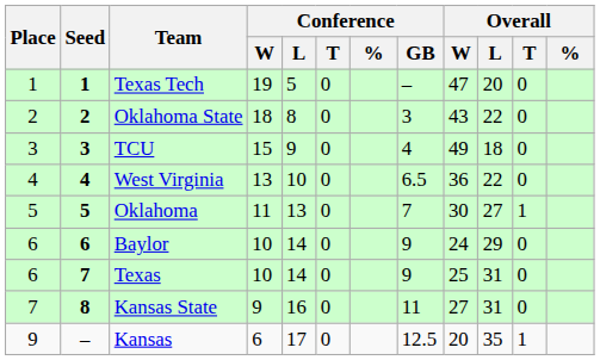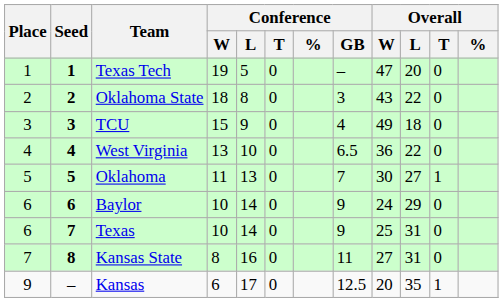Kansas State | Conference / W: 9 -> 8
